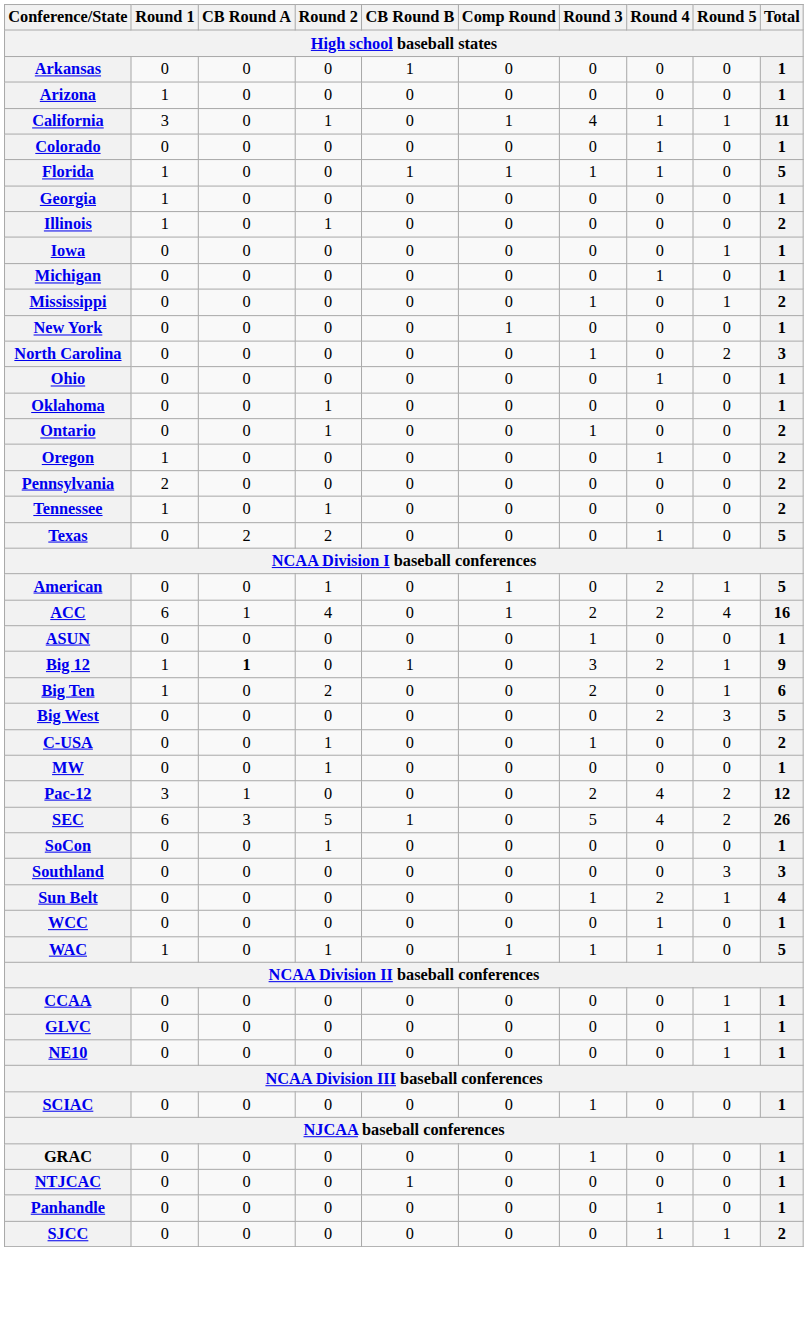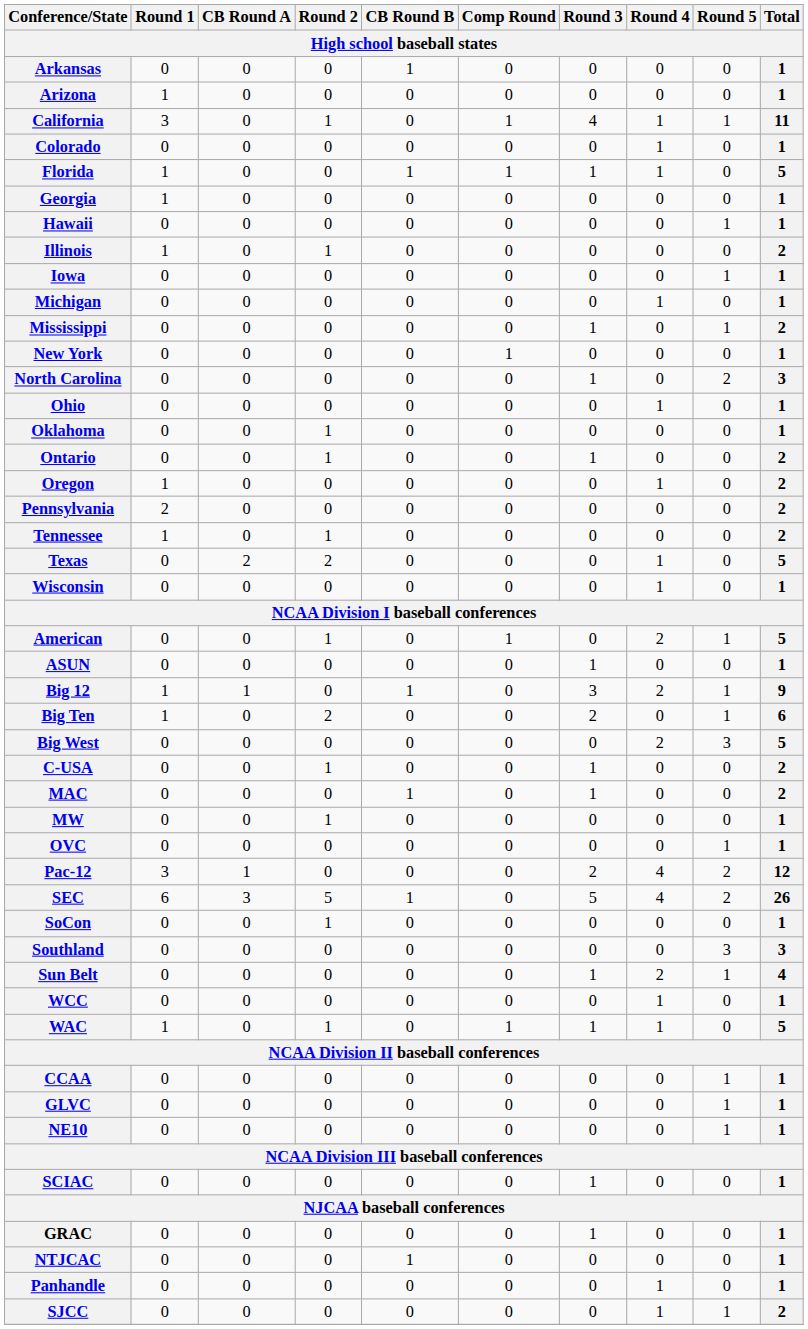+ row: Hawaii | 0 | 0 | 0 | 0 | 0 | 0 | 0 | 1 | 1
+ row: Wisconsin | 0 | 0 | 0 | 0 | 0 | 0 | 1 | 0 | 1
- row: ACC | 6 | 1 | 4 | 0 | 1 | 2 | 2 | 4 | 16
Big 12 | CB Round A: bold -> normal
+ row: MAC | 0 | 0 | 0 | 1 | 0 | 1 | 0 | 0 | 2
+ row: OVC | 0 | 0 | 0 | 0 | 0 | 0 | 0 | 1 | 1
